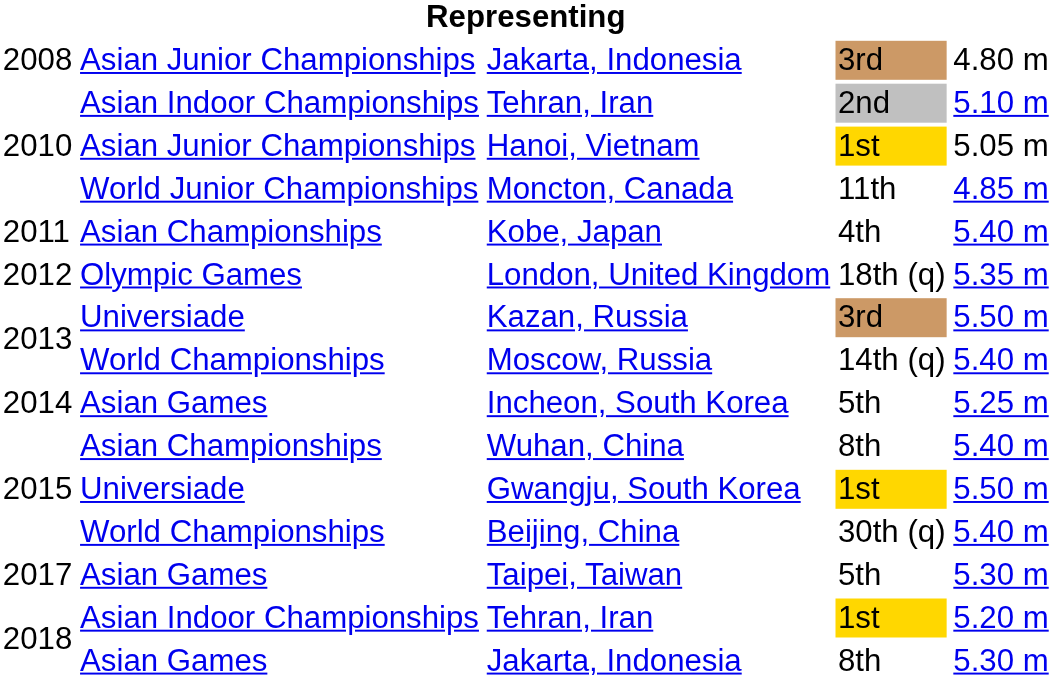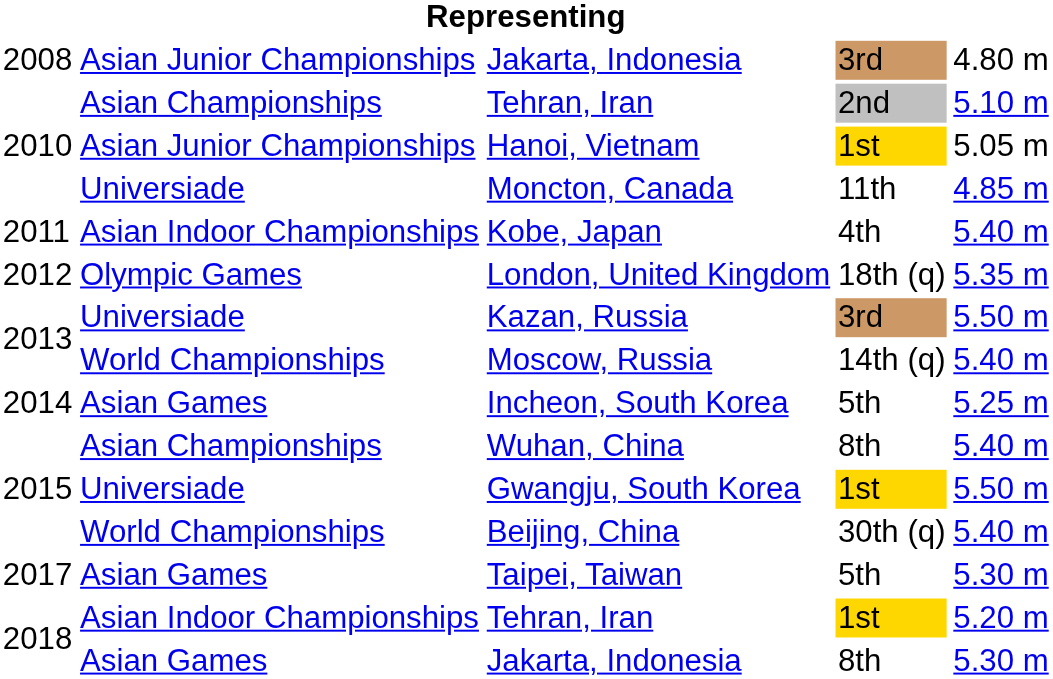Tehran, Iran / 2nd | column 2: Asian Indoor Championships -> Asian Championships
Moncton, Canada | column 2: World Junior Championships -> Universiade
Kobe, Japan | column 2: Asian Championships -> Asian Indoor Championships
